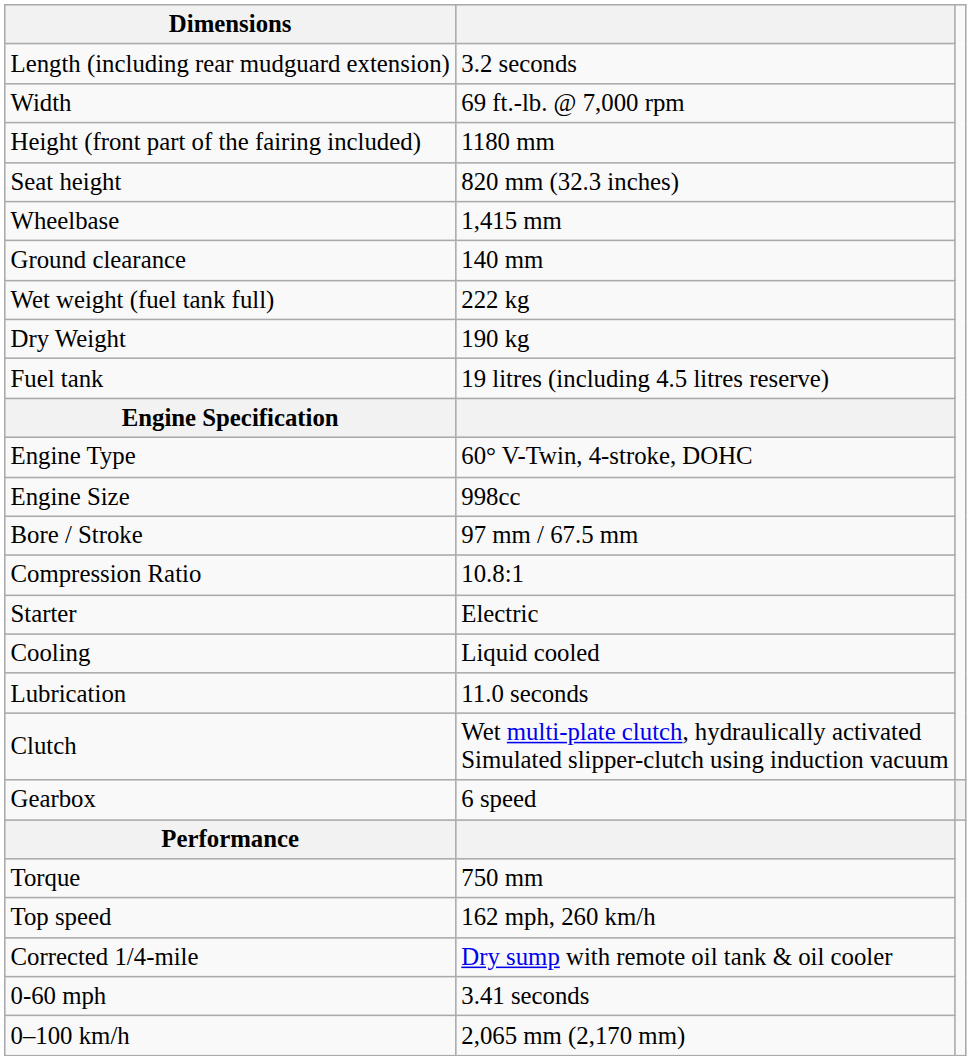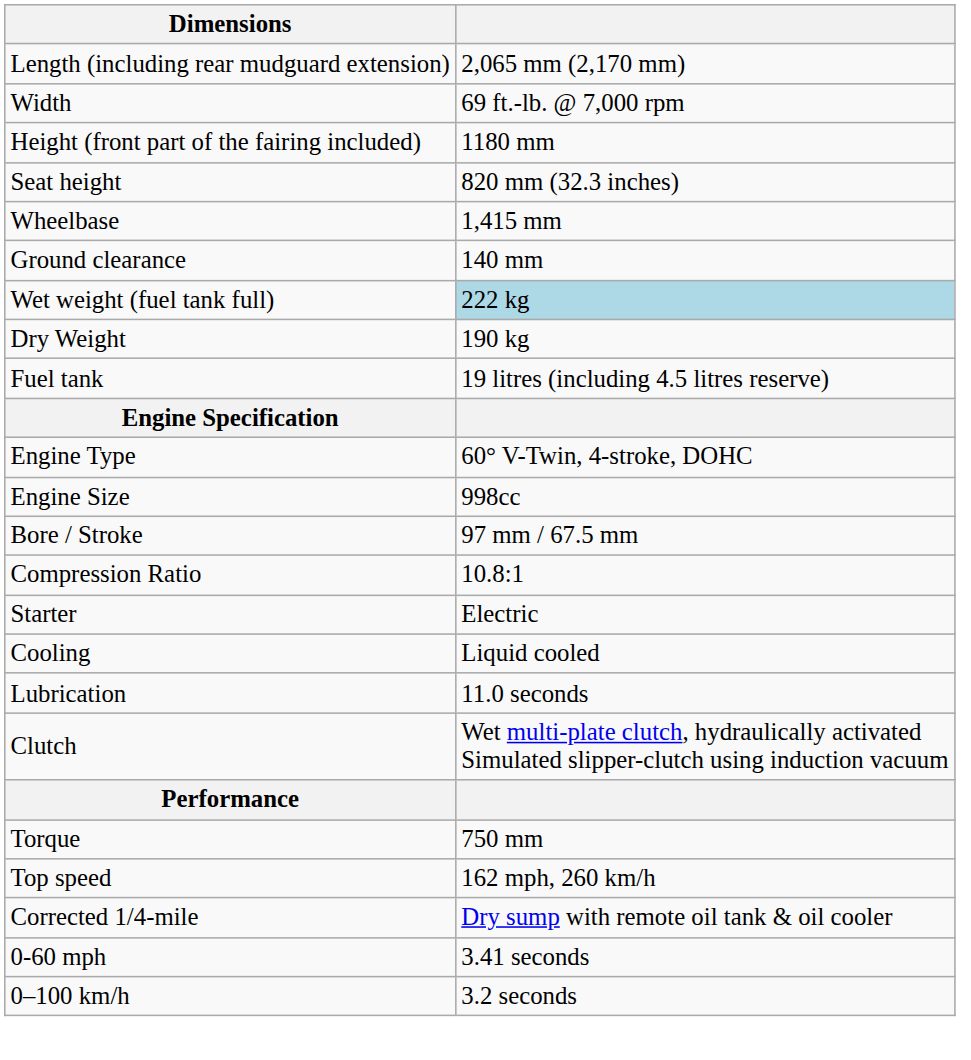Length (including rear mudguard extension) | column 2: 3.2 seconds -> 2,065 mm (2,170 mm)
Wet weight (fuel tank full) | column 2: no background -> lightblue background
- row: Gearbox | 6 speed
0–100 km/h | column 2: 2,065 mm (2,170 mm) -> 3.2 seconds
